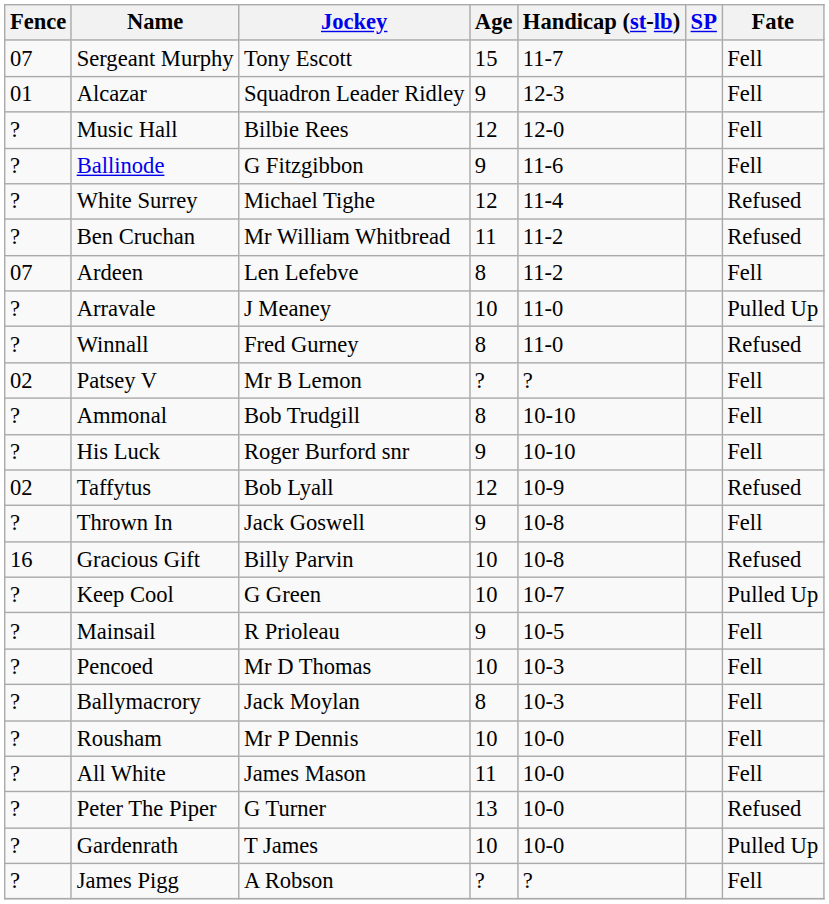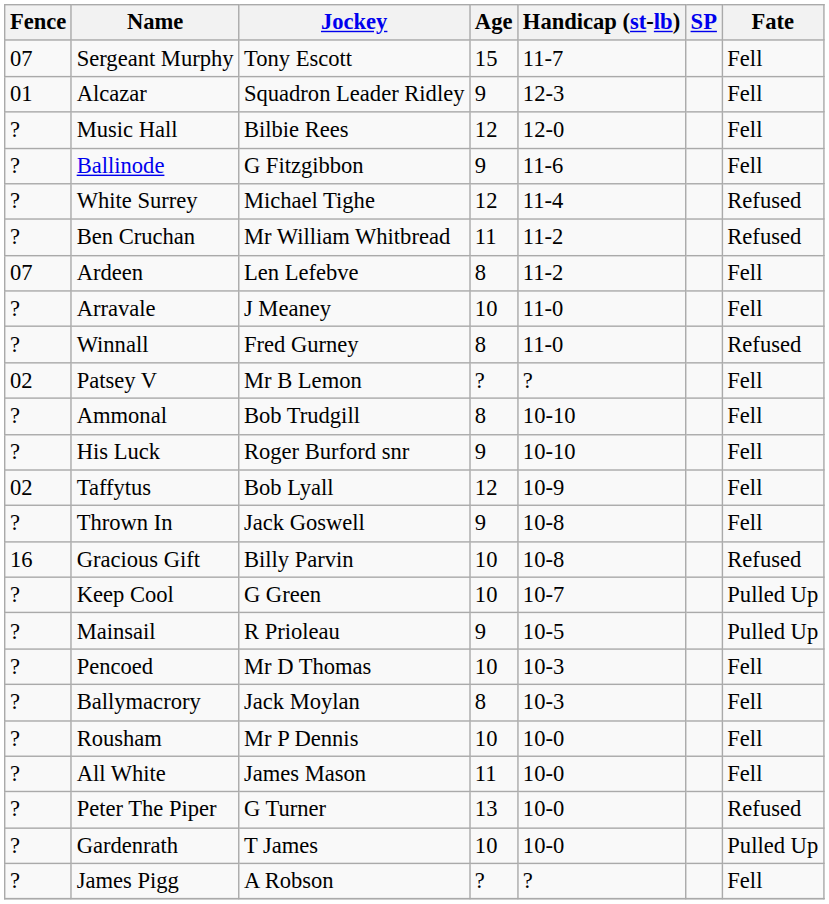Arravale | Fate: Pulled Up -> Fell
Taffytus | Fate: Refused -> Fell
Mainsail | Fate: Fell -> Pulled Up
